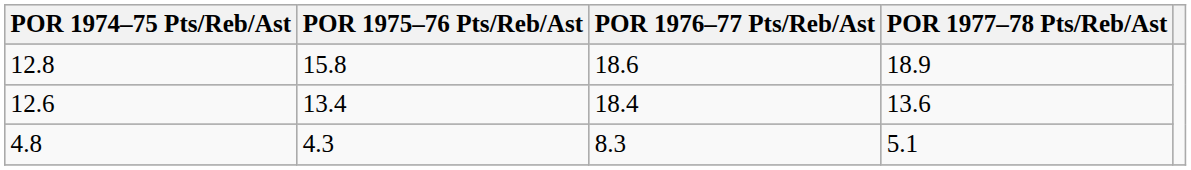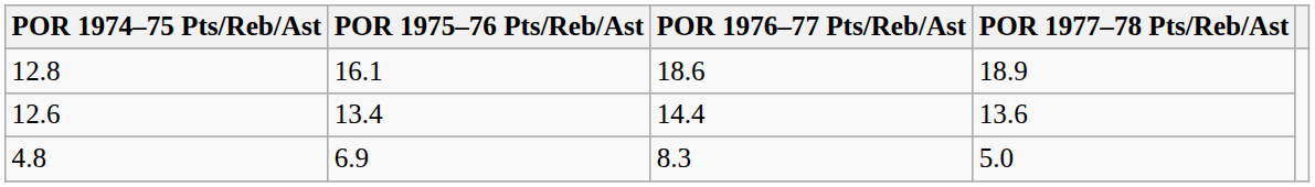12.8 | POR 1975–76 Pts/Reb/Ast: 15.8 -> 16.1
12.6 | POR 1976–77 Pts/Reb/Ast: 18.4 -> 14.4
4.8 | POR 1975–76 Pts/Reb/Ast: 4.3 -> 6.9
4.8 | POR 1977–78 Pts/Reb/Ast: 5.1 -> 5.0
